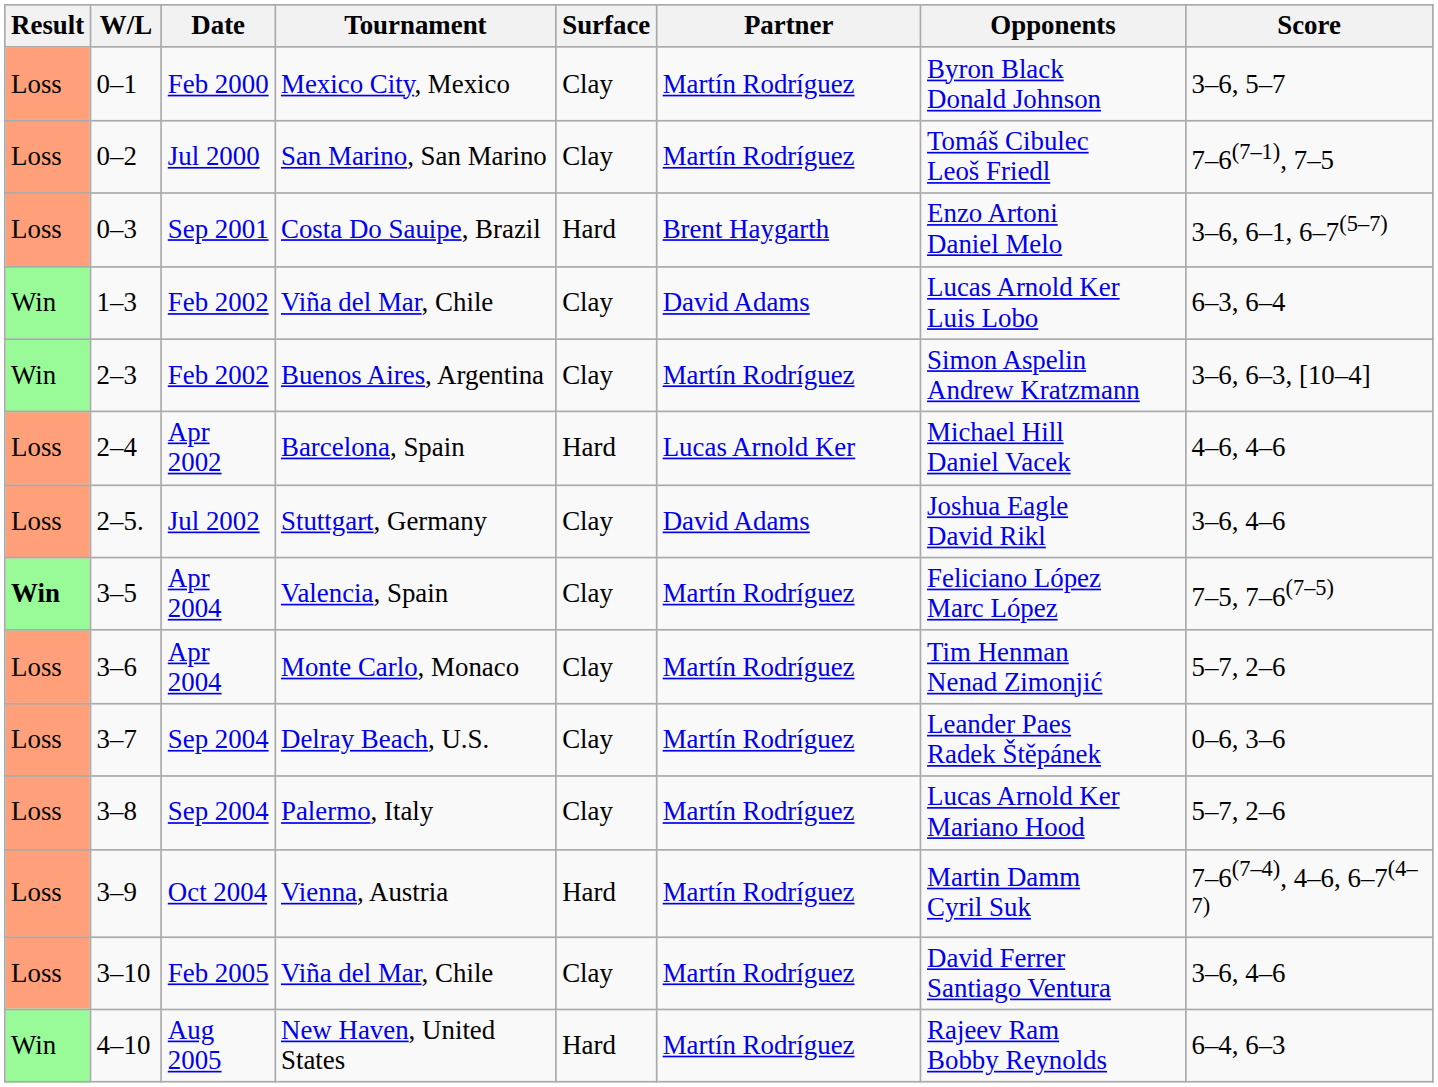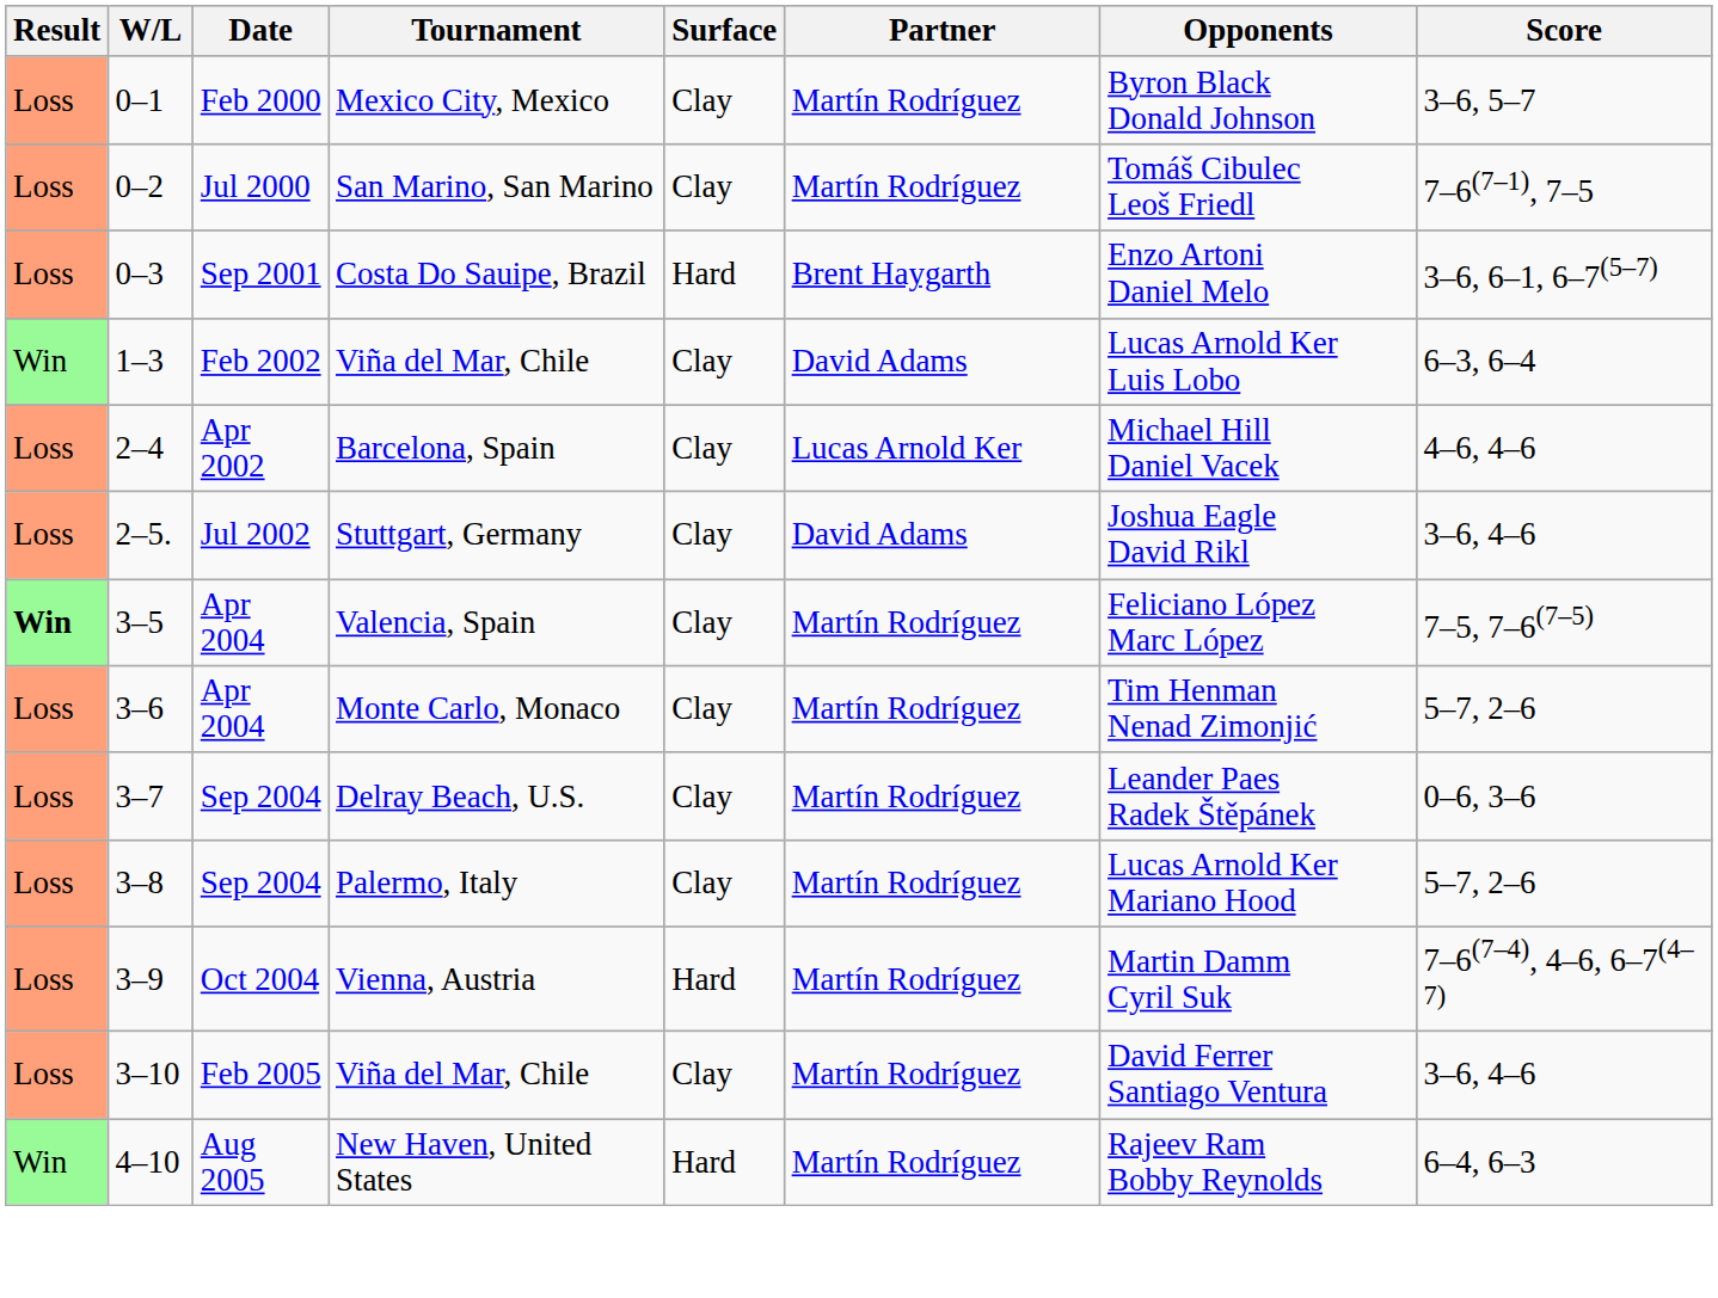- row: Win | 2–3 | Feb 2002 | Buenos Aires, Argentina | Clay | Martín Rodríguez | Simon Aspelin Andrew Kratzmann | 3–6, 6–3, [10–4]
Barcelona, Spain | Surface: Hard -> Clay
